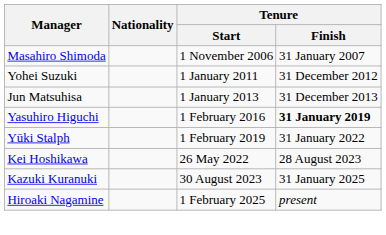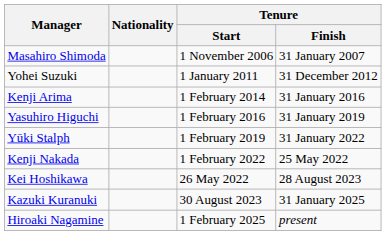- row: Jun Matsuhisa | 1 January 2013 | 31 December 2013
+ row: Kenji Arima | 1 February 2014 | 31 January 2016
Yasuhiro Higuchi | Tenure / Finish: bold -> normal
+ row: Kenji Nakada | 1 February 2022 | 25 May 2022
